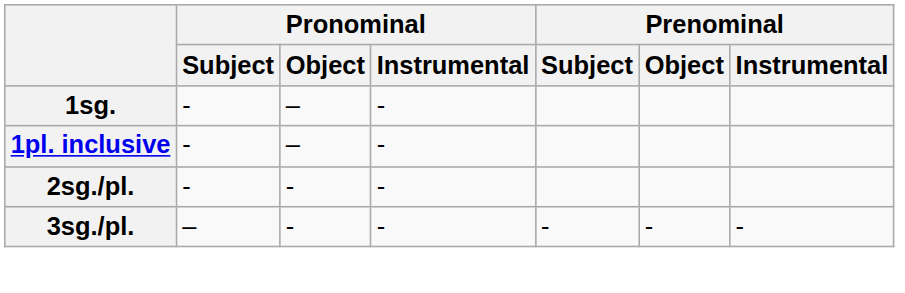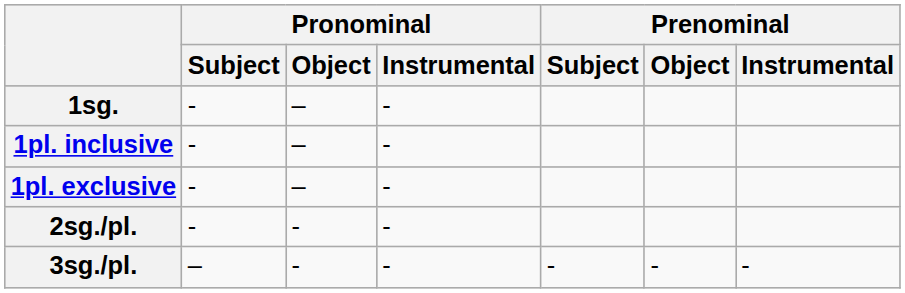+ row: 1pl. exclusive | - | – | -
